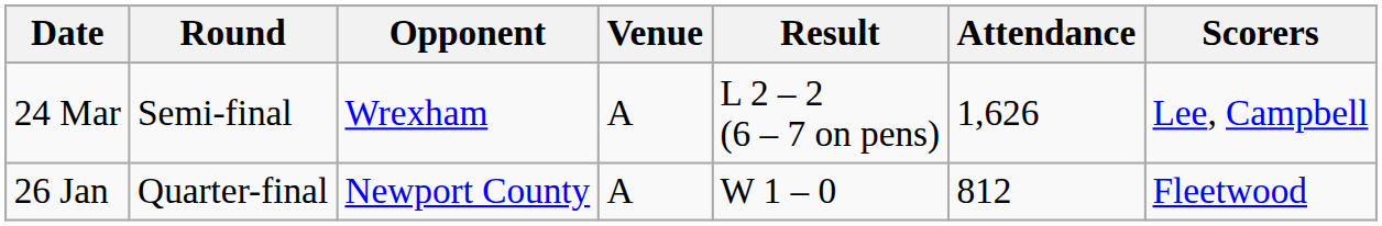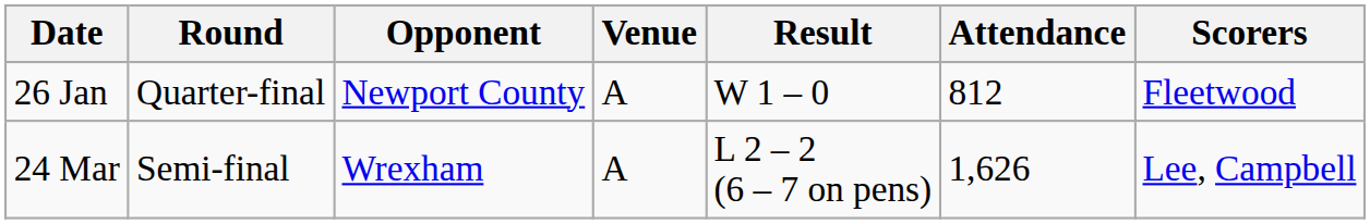rows swapped: 26 Jan <-> 24 Mar
